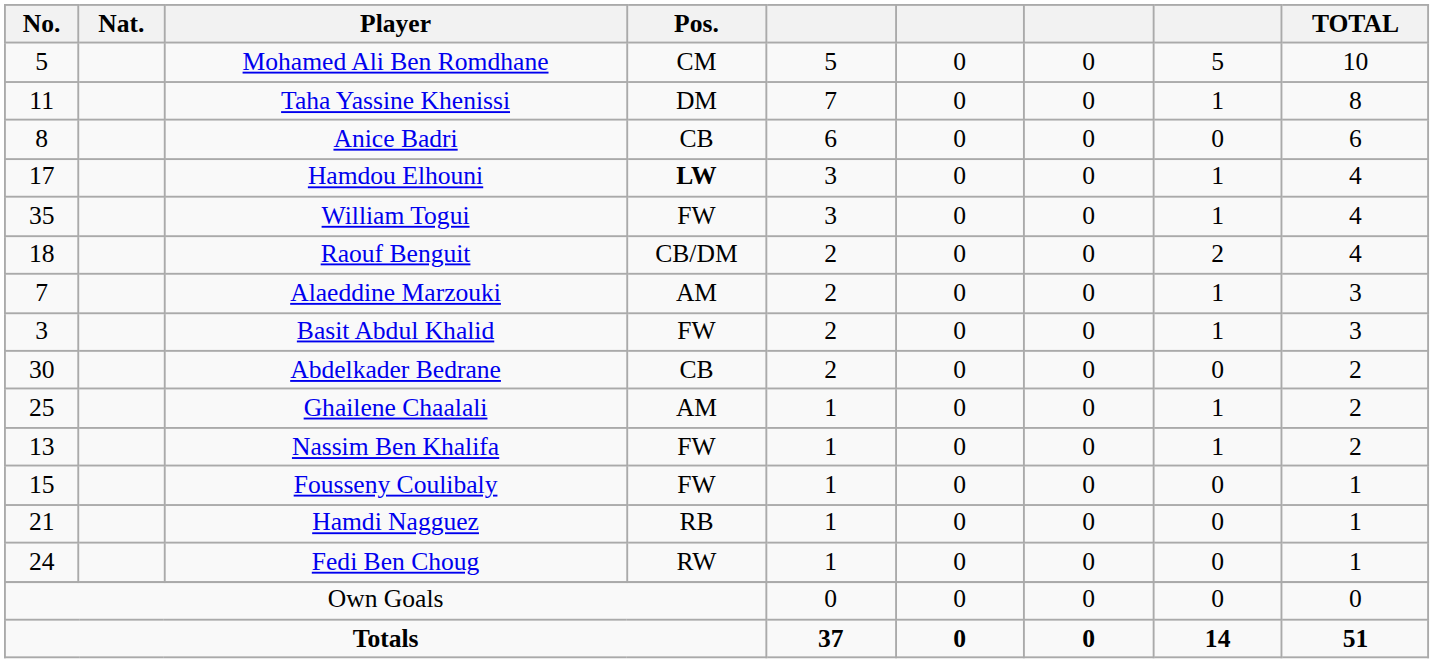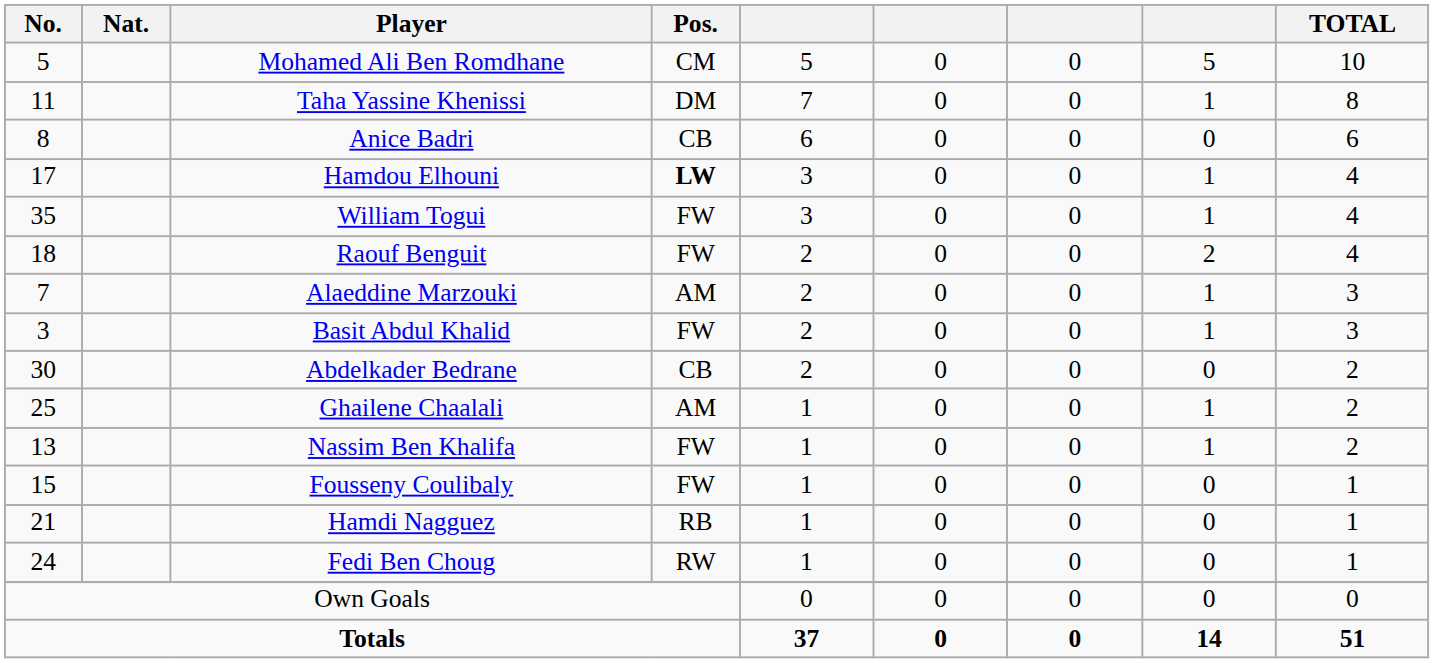Raouf Benguit | Pos.: CB/DM -> FW
